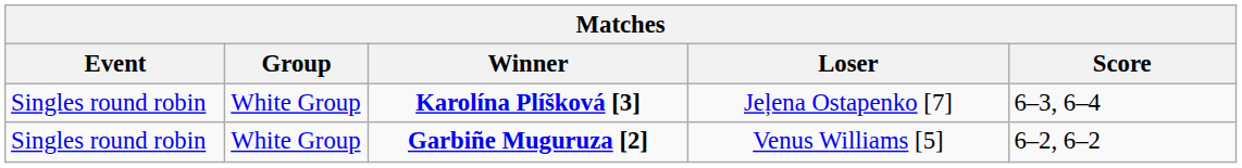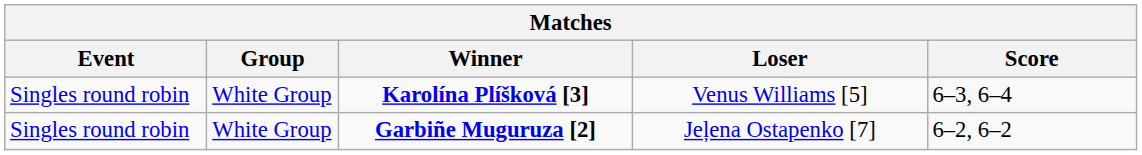Karolína Plíšková [3] | Loser: Jeļena Ostapenko [7] -> Venus Williams [5]
Garbiñe Muguruza [2] | Loser: Venus Williams [5] -> Jeļena Ostapenko [7]
